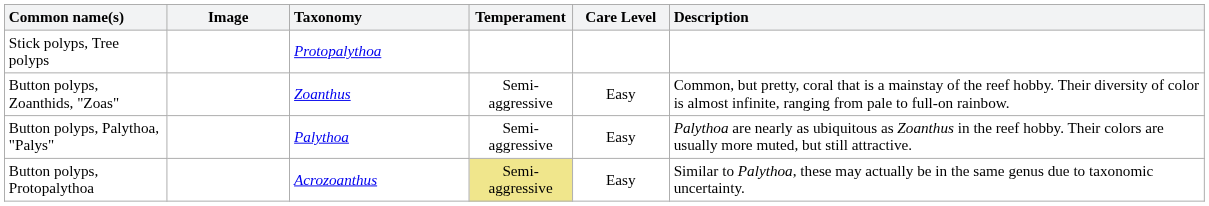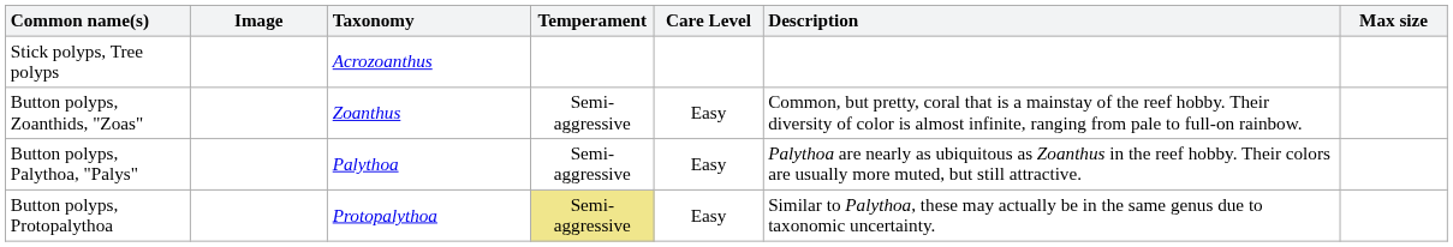+ column: Max size
Stick polyps, Tree polyps | Taxonomy: Protopalythoa -> Acrozoanthus
Button polyps, Protopalythoa | Taxonomy: Acrozoanthus -> Protopalythoa
